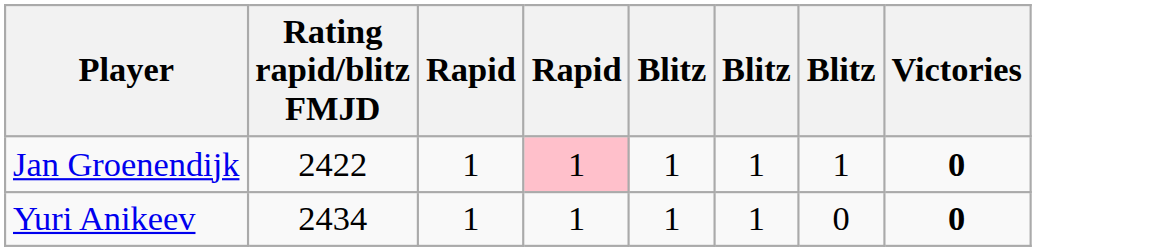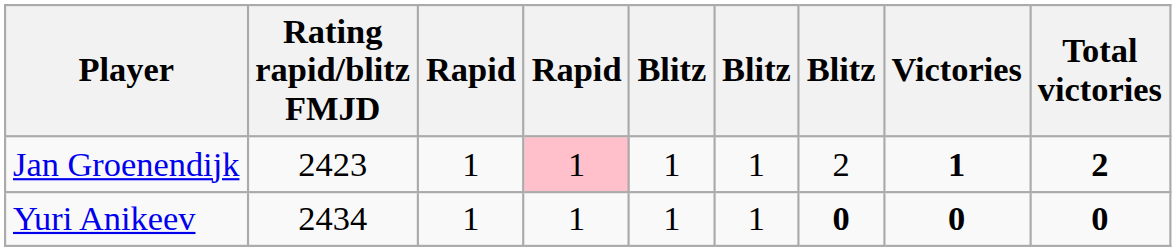+ column: Total victories | 2 | 0
Jan Groenendijk | Rating rapid/blitz FMJD: 2422 -> 2423
Jan Groenendijk | column 7: 1 -> 2
Jan Groenendijk | Victories: 0 -> 1
Yuri Anikeev | column 7: normal -> bold
